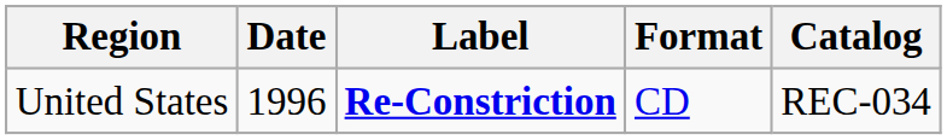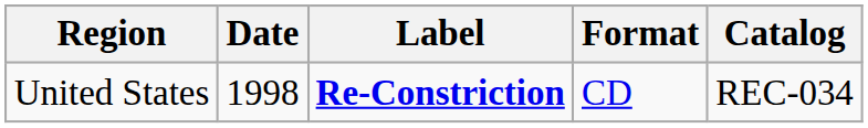United States | Date: 1996 -> 1998
